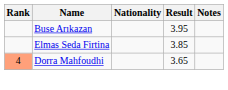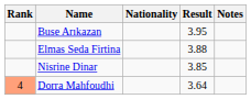Elmas Seda Firtina | Result: 3.85 -> 3.88
+ row: Nisrine Dinar | 3.85
Dorra Mahfoudhi | Result: 3.65 -> 3.64
